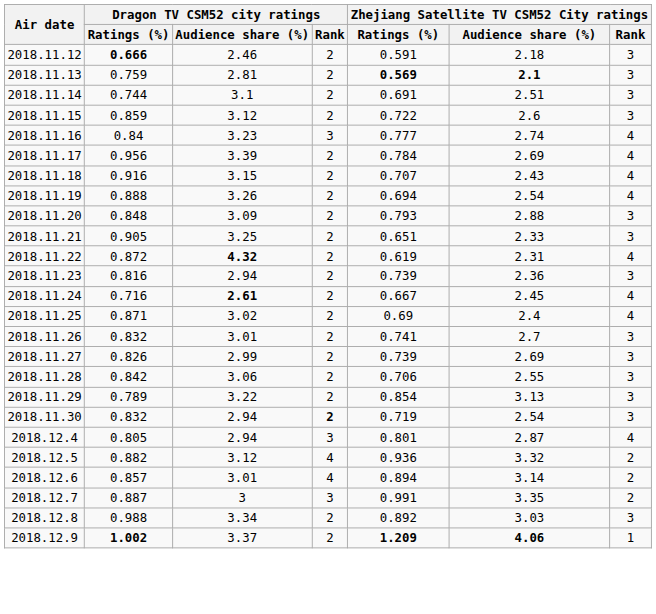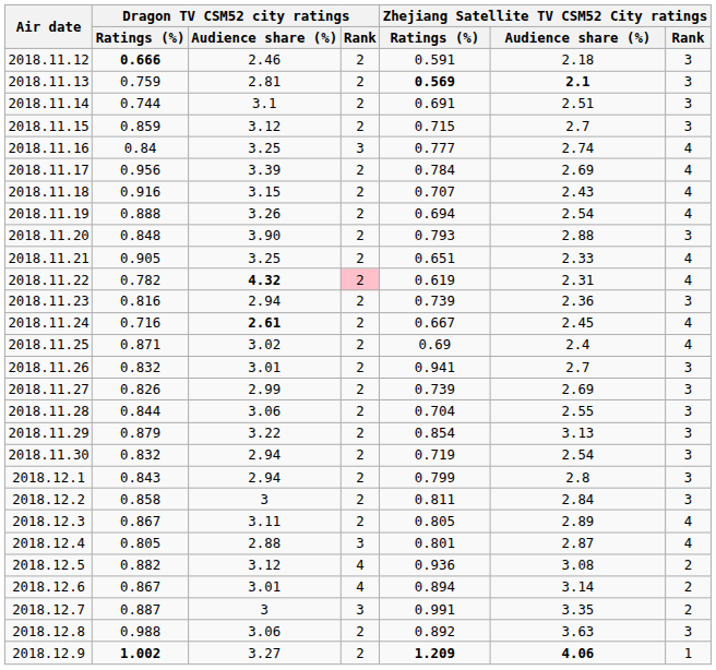2018.11.15 | Zhejiang Satellite TV CSM52 City ratings / Ratings (%): 0.722 -> 0.715
2018.11.15 | column 6: 2.6 -> 2.7
2018.11.16 | Dragon TV CSM52 city ratings / Audience share (%): 3.23 -> 3.25
2018.11.20 | Dragon TV CSM52 city ratings / Audience share (%): 3.09 -> 3.90
2018.11.21 | Zhejiang Satellite TV CSM52 City ratings / Rank: 3 -> 4
2018.11.22 | Dragon TV CSM52 city ratings / Ratings (%): 0.872 -> 0.782
2018.11.22 | Dragon TV CSM52 city ratings / Rank: no background -> pink background
2018.11.26 | Zhejiang Satellite TV CSM52 City ratings / Ratings (%): 0.741 -> 0.941
2018.11.28 | Dragon TV CSM52 city ratings / Ratings (%): 0.842 -> 0.844
2018.11.28 | Zhejiang Satellite TV CSM52 City ratings / Ratings (%): 0.706 -> 0.704
2018.11.29 | Dragon TV CSM52 city ratings / Ratings (%): 0.789 -> 0.879
2018.11.30 | Dragon TV CSM52 city ratings / Rank: bold -> normal
+ row: 2018.12.1 | 0.843 | 2.94 | 2 | 0.799 | 2.8 | 3
+ row: 2018.12.2 | 0.858 | 3 | 2 | 0.811 | 2.84 | 3
+ row: 2018.12.3 | 0.867 | 3.11 | 2 | 0.805 | 2.89 | 4
2018.12.4 | Dragon TV CSM52 city ratings / Audience share (%): 2.94 -> 2.88
2018.12.5 | column 6: 3.32 -> 3.08
2018.12.6 | Dragon TV CSM52 city ratings / Ratings (%): 0.857 -> 0.867
2018.12.8 | Dragon TV CSM52 city ratings / Audience share (%): 3.34 -> 3.06
2018.12.8 | column 6: 3.03 -> 3.63
2018.12.9 | Dragon TV CSM52 city ratings / Audience share (%): 3.37 -> 3.27
